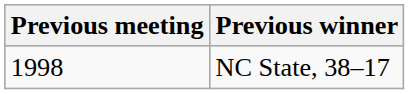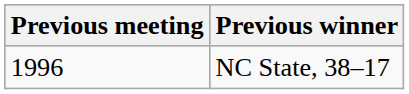NC State, 38–17 | Previous meeting: 1998 -> 1996
